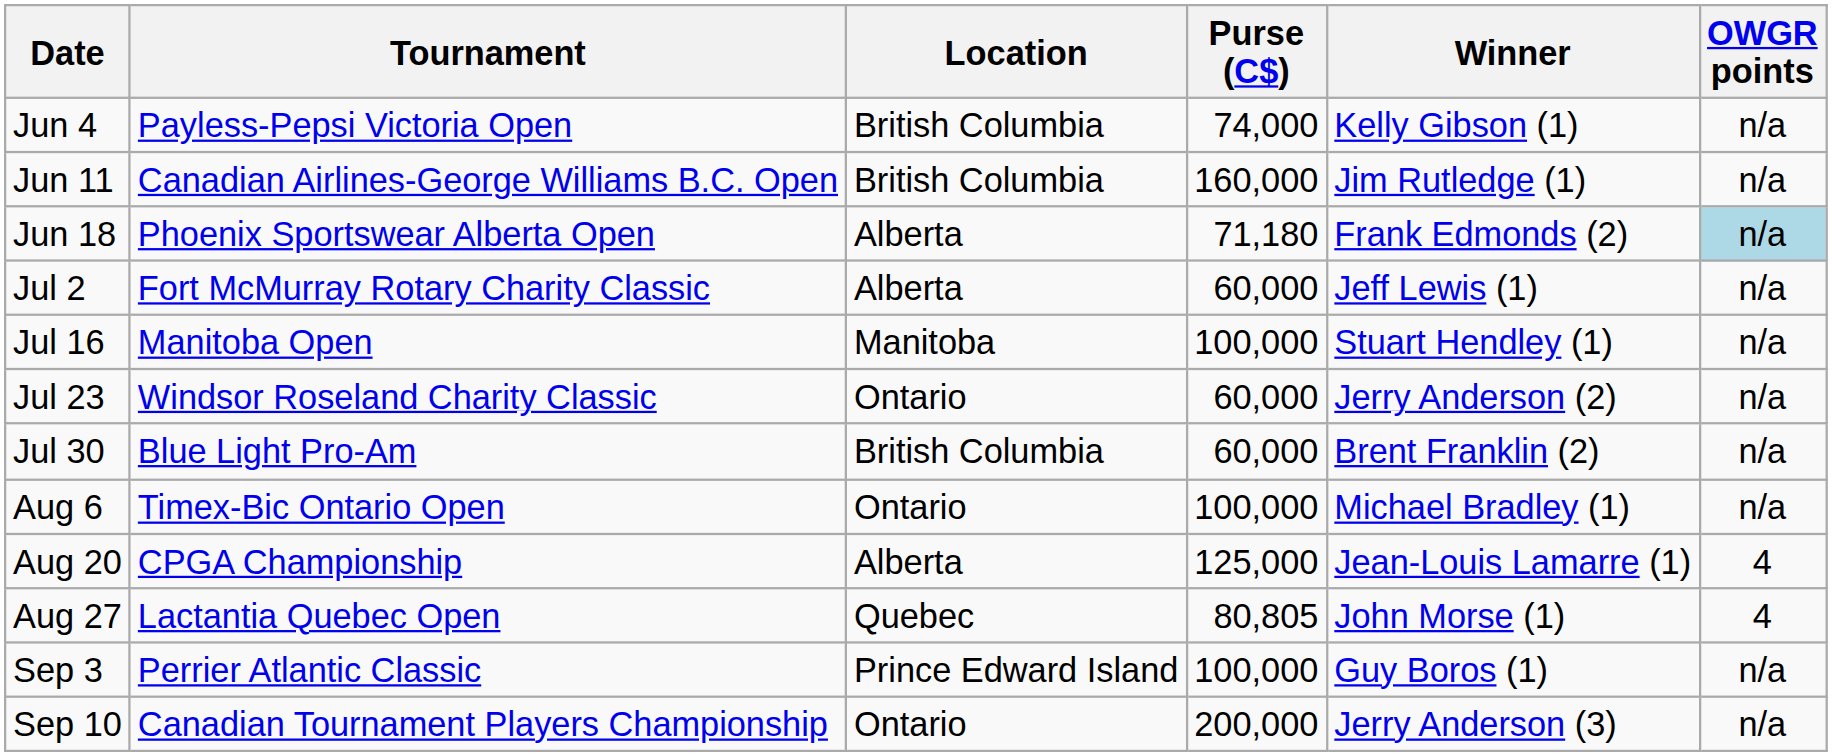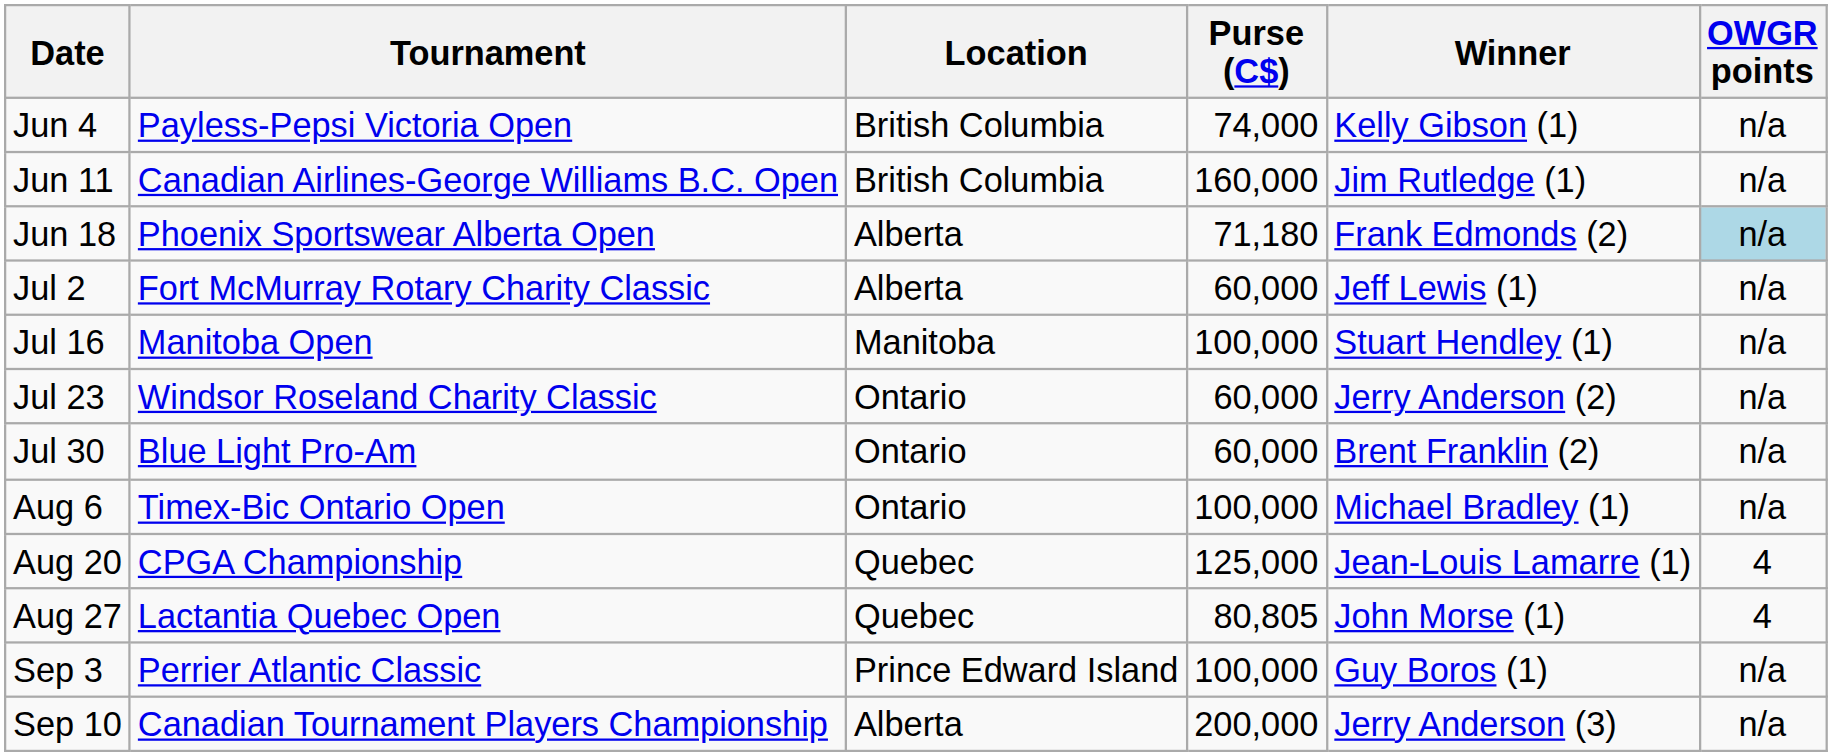Jul 30 | Location: British Columbia -> Ontario
Aug 20 | Location: Alberta -> Quebec
Sep 10 | Location: Ontario -> Alberta
